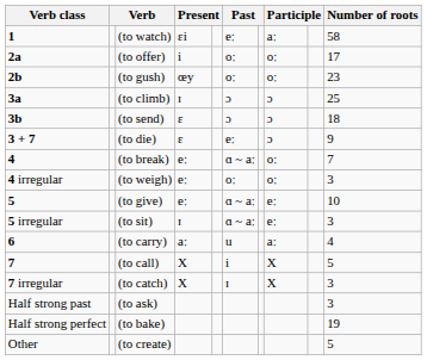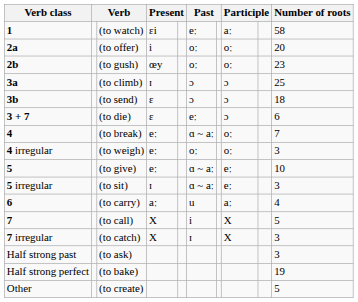(to offer) | Number of roots: 17 -> 20
(to die) | Number of roots: 9 -> 6
